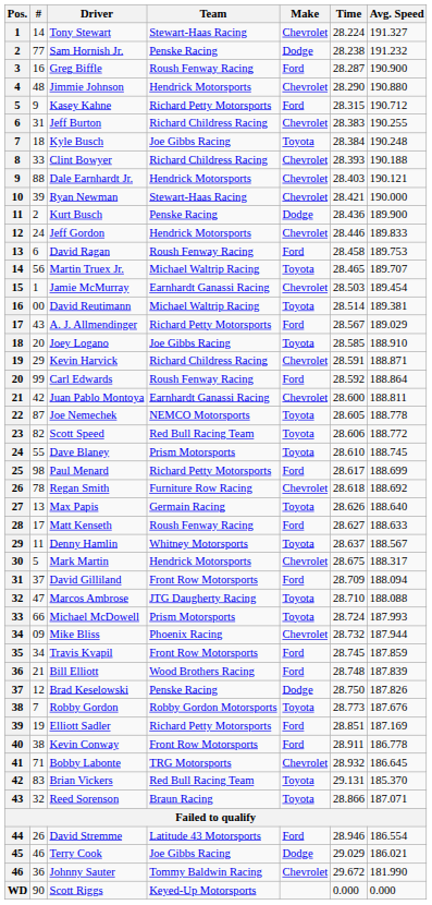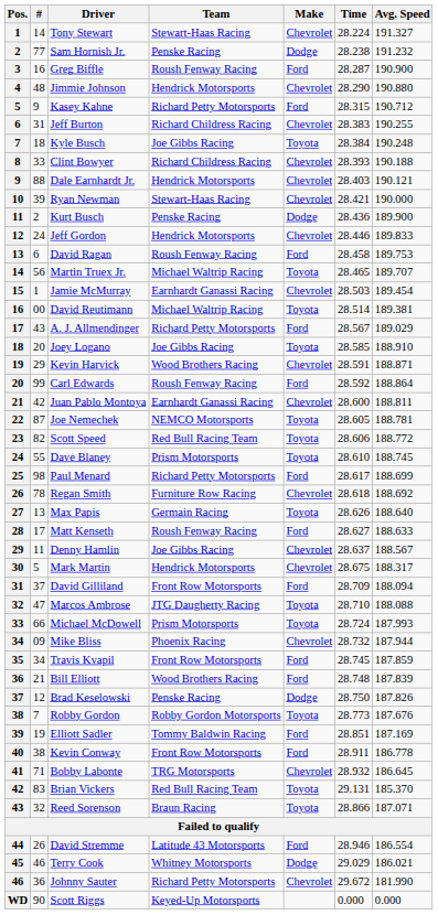Kevin Harvick | Team: Richard Childress Racing -> Wood Brothers Racing
Joe Nemechek | Avg. Speed: 188.778 -> 188.781
Denny Hamlin | Team: Whitney Motorsports -> Joe Gibbs Racing
Denny Hamlin | Make: Toyota -> Chevrolet
Elliott Sadler | Team: Richard Petty Motorsports -> Tommy Baldwin Racing
Terry Cook | Team: Joe Gibbs Racing -> Whitney Motorsports
Johnny Sauter | Team: Tommy Baldwin Racing -> Richard Petty Motorsports
